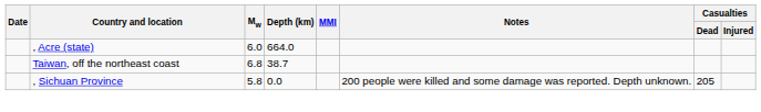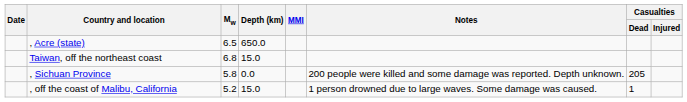, Acre (state) | Mw: 6.0 -> 6.5
, Acre (state) | Depth (km): 664.0 -> 650.0
Taiwan, off the northeast coast | Depth (km): 38.7 -> 15.0
+ row: , off the coast of Malibu, California | 5.2 | 15.0 | 1 person drowned due to large waves. Some damage was caused. | 1
